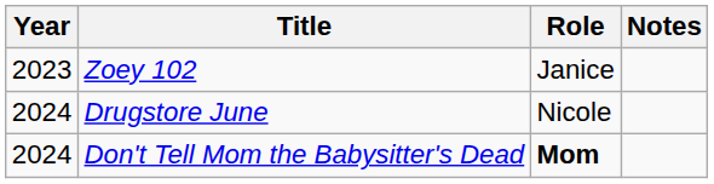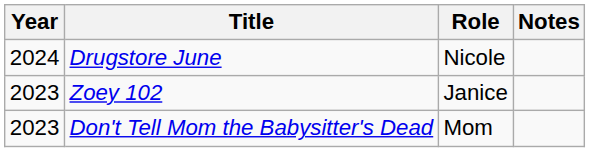rows swapped: Zoey 102 <-> Drugstore June
Don't Tell Mom the Babysitter's Dead | Year: 2024 -> 2023
Don't Tell Mom the Babysitter's Dead | Role: bold -> normal
